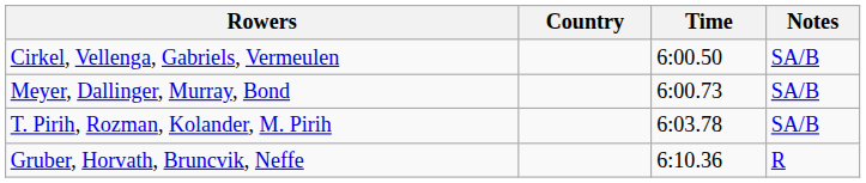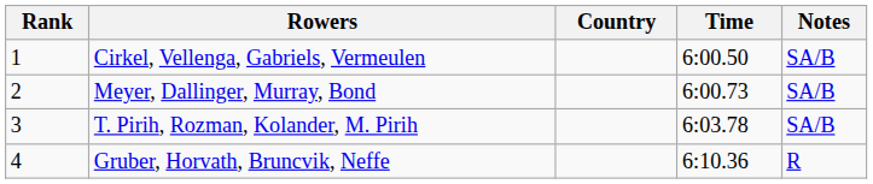+ column: Rank | 1 | 2 | 3 | 4
